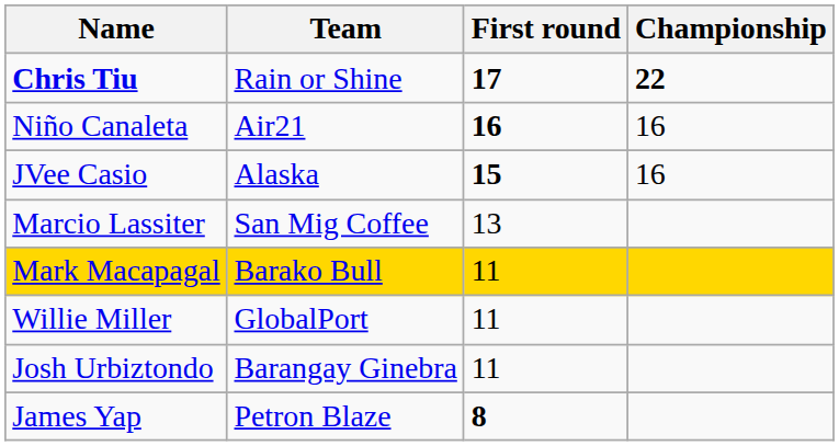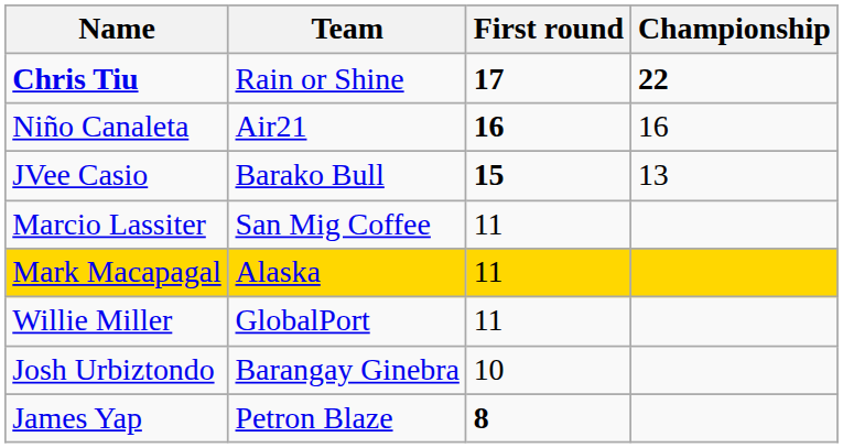JVee Casio | Team: Alaska -> Barako Bull
JVee Casio | Championship: 16 -> 13
Marcio Lassiter | First round: 13 -> 11
Mark Macapagal | Team: Barako Bull -> Alaska
Josh Urbiztondo | First round: 11 -> 10
